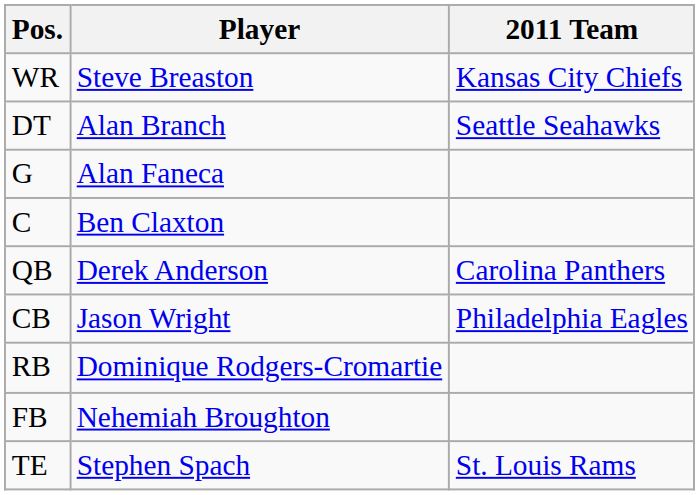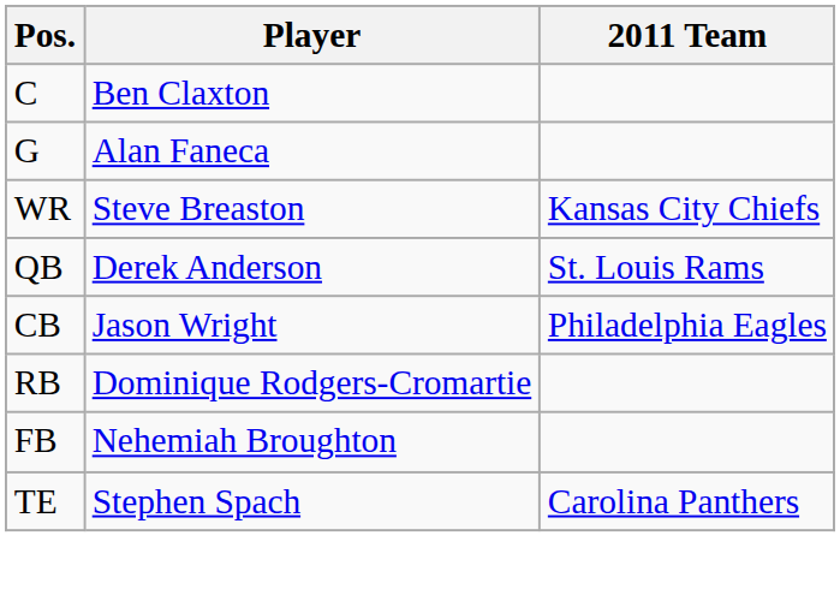rows swapped: WR <-> C
- row: DT | Alan Branch | Seattle Seahawks
QB | 2011 Team: Carolina Panthers -> St. Louis Rams
TE | 2011 Team: St. Louis Rams -> Carolina Panthers
